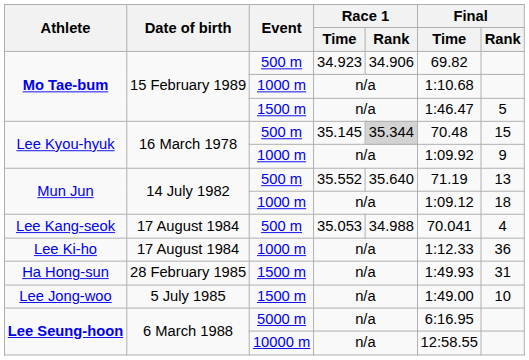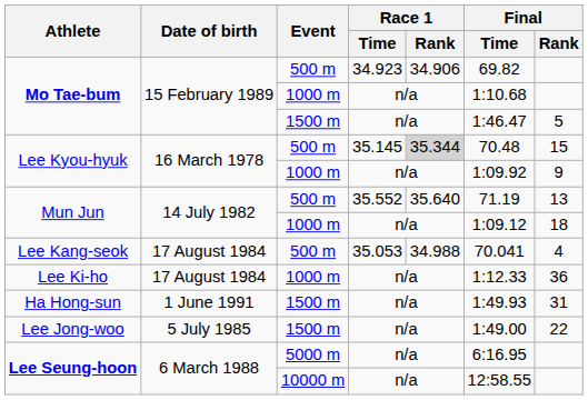Ha Hong-sun | Date of birth: 28 February 1985 -> 1 June 1991
Lee Jong-woo | Final / Rank: 10 -> 22
